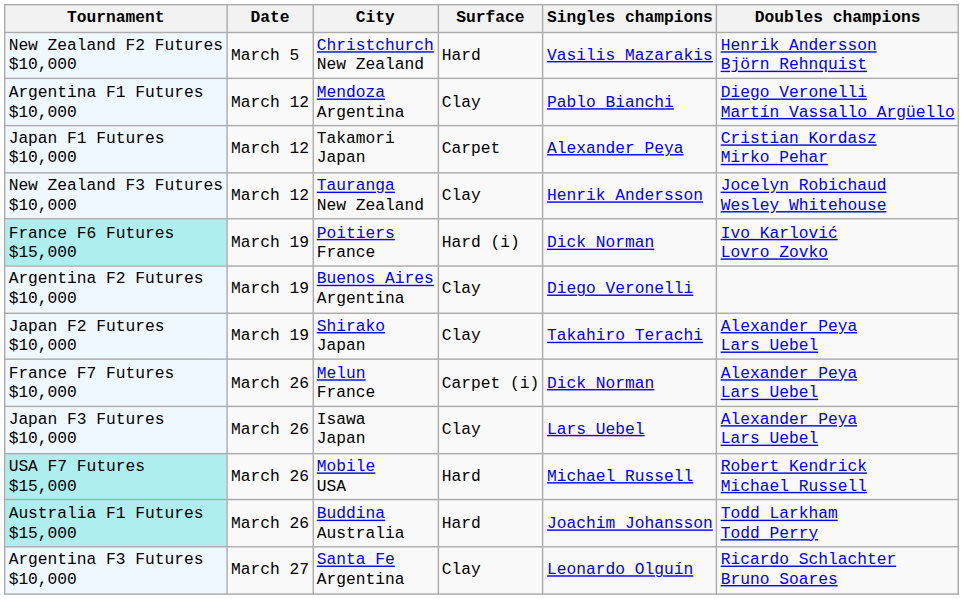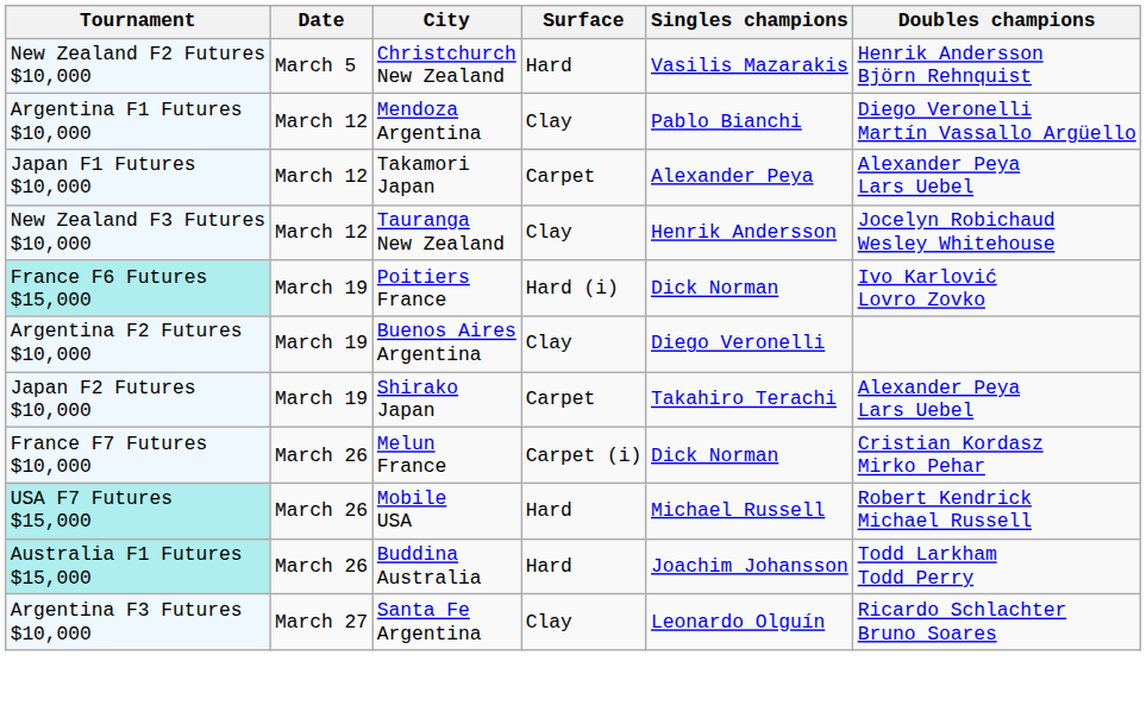Japan F1 Futures $10,000 | Doubles champions: Cristian Kordasz Mirko Pehar -> Alexander Peya Lars Uebel
Japan F2 Futures $10,000 | Surface: Clay -> Carpet
France F7 Futures $10,000 | Doubles champions: Alexander Peya Lars Uebel -> Cristian Kordasz Mirko Pehar
- row: Japan F3 Futures $10,000 | March 26 | Isawa Japan | Clay | Lars Uebel | Alexander Peya Lars Uebel
